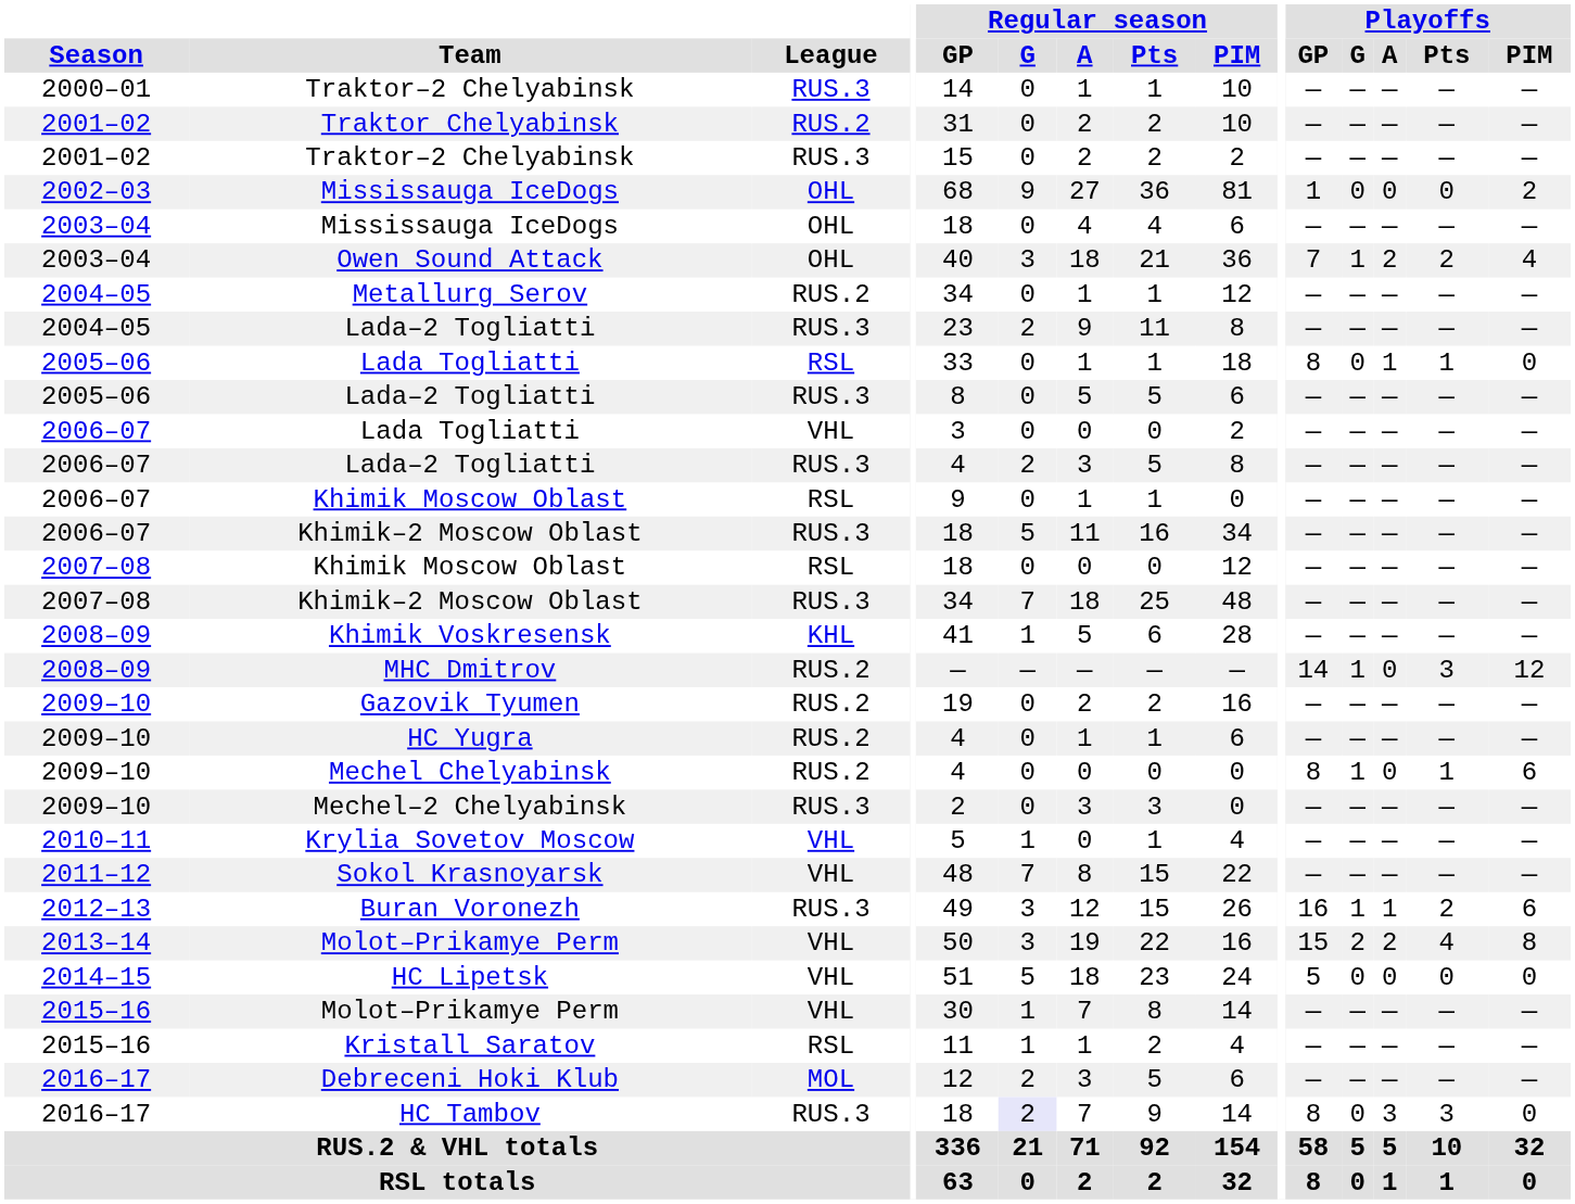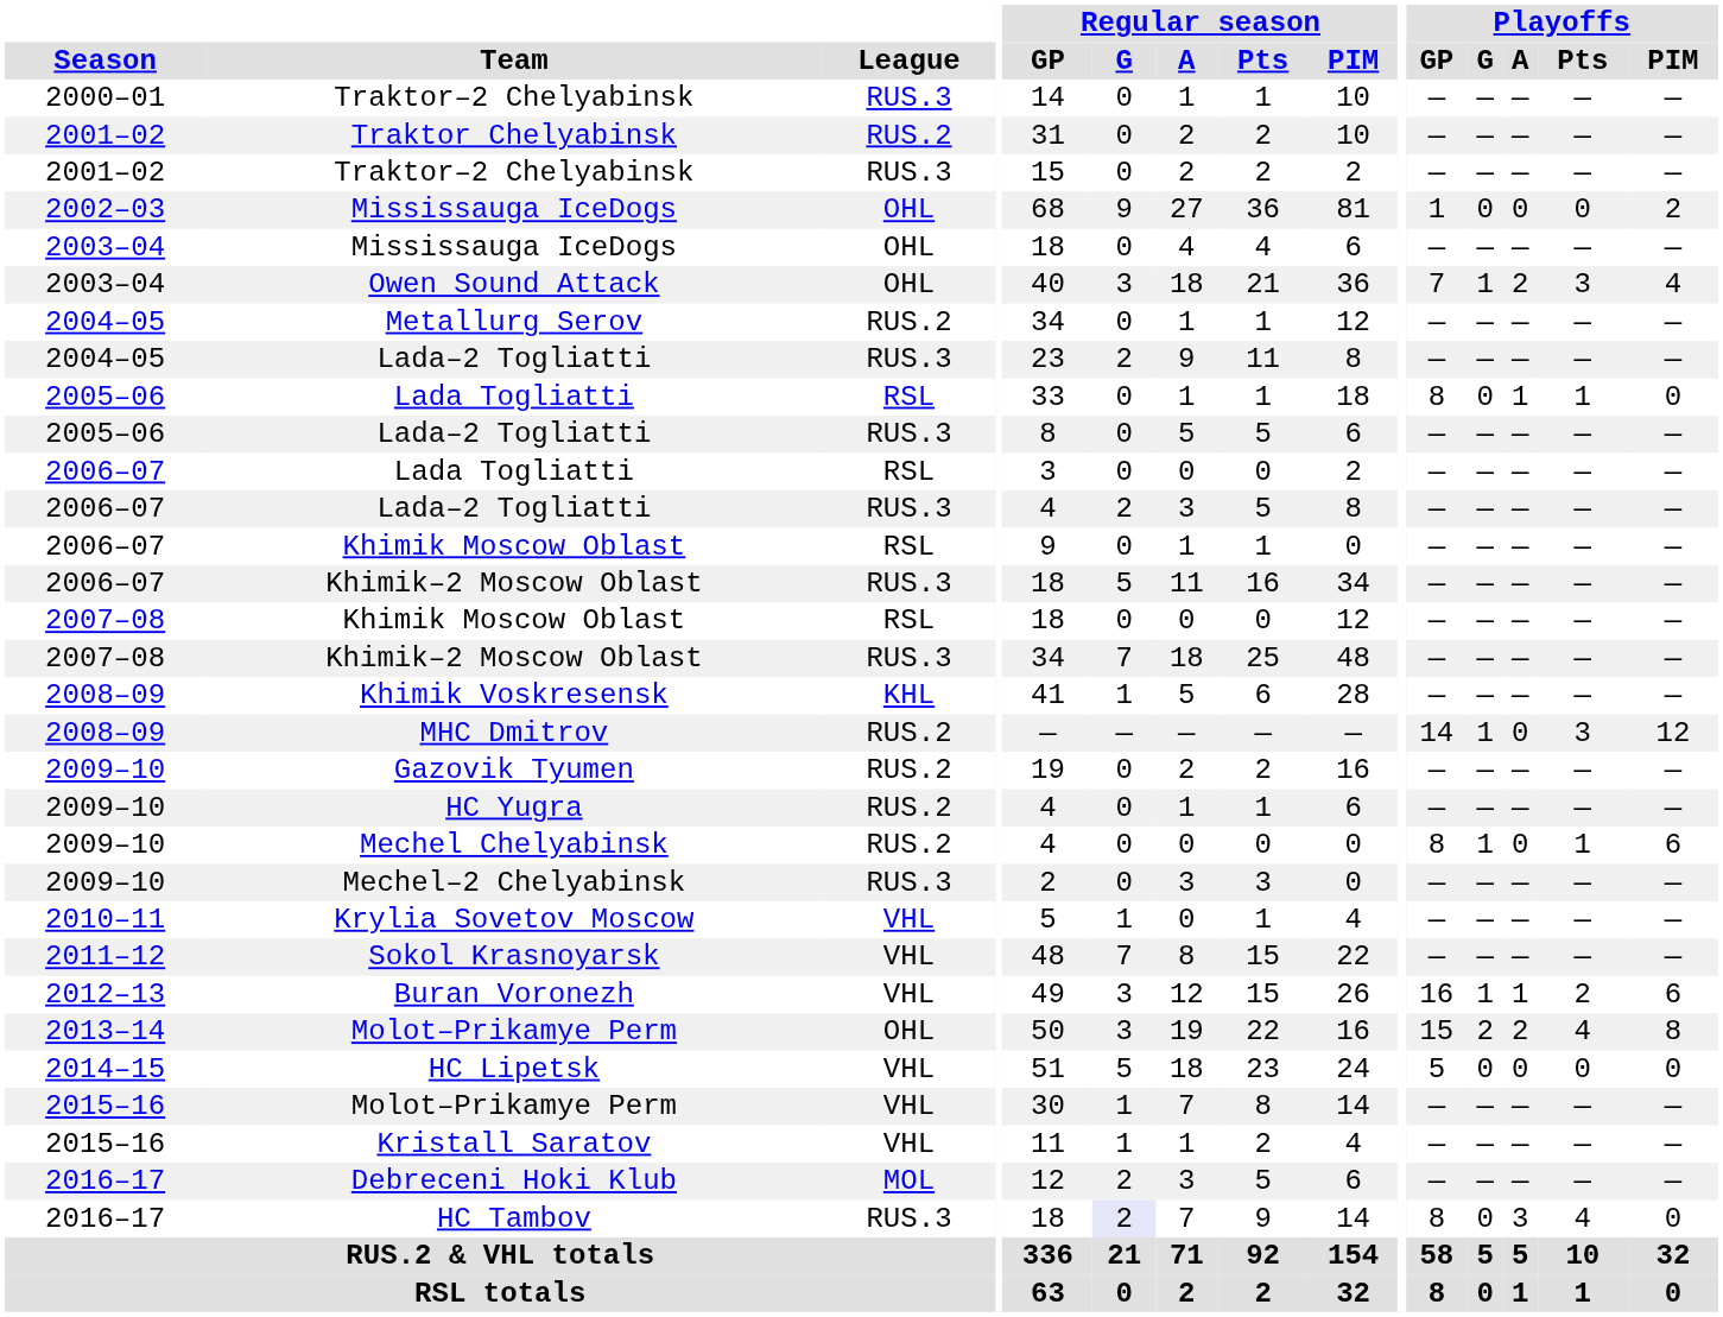Owen Sound Attack | Playoffs / Pts: 2 -> 3
2006–07 / Lada Togliatti | League: VHL -> RSL
Buran Voronezh | League: RUS.3 -> VHL
2013–14 / Molot–Prikamye Perm | League: VHL -> OHL
Kristall Saratov | League: RSL -> VHL
HC Tambov | Playoffs / Pts: 3 -> 4
